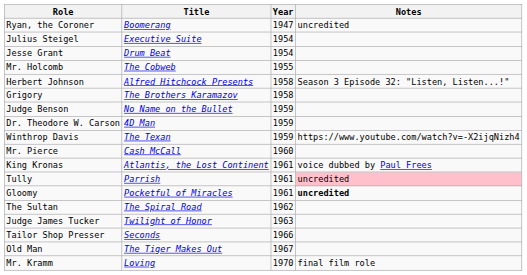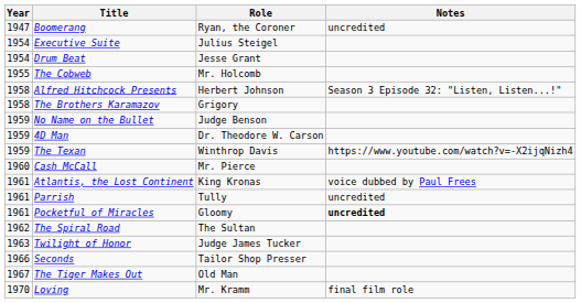columns swapped: Year <-> Role
Parrish | Notes: pink background -> no background
